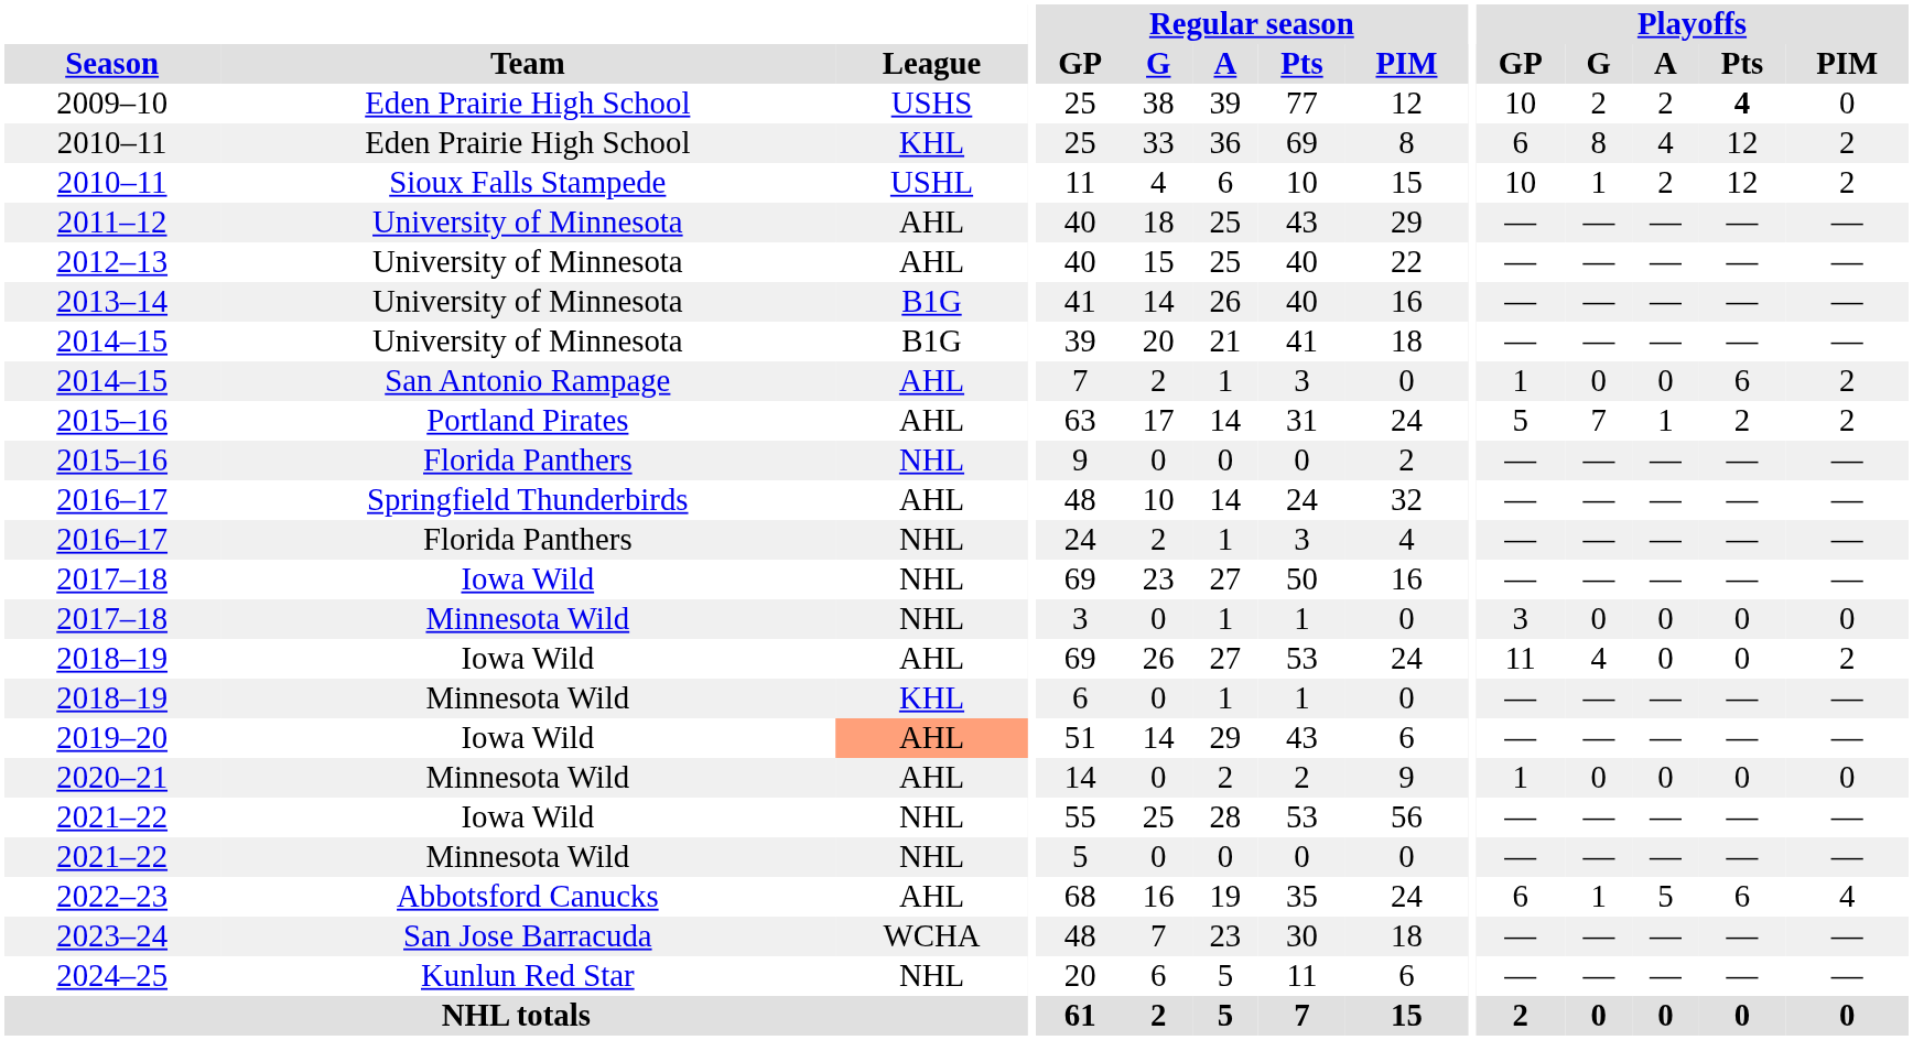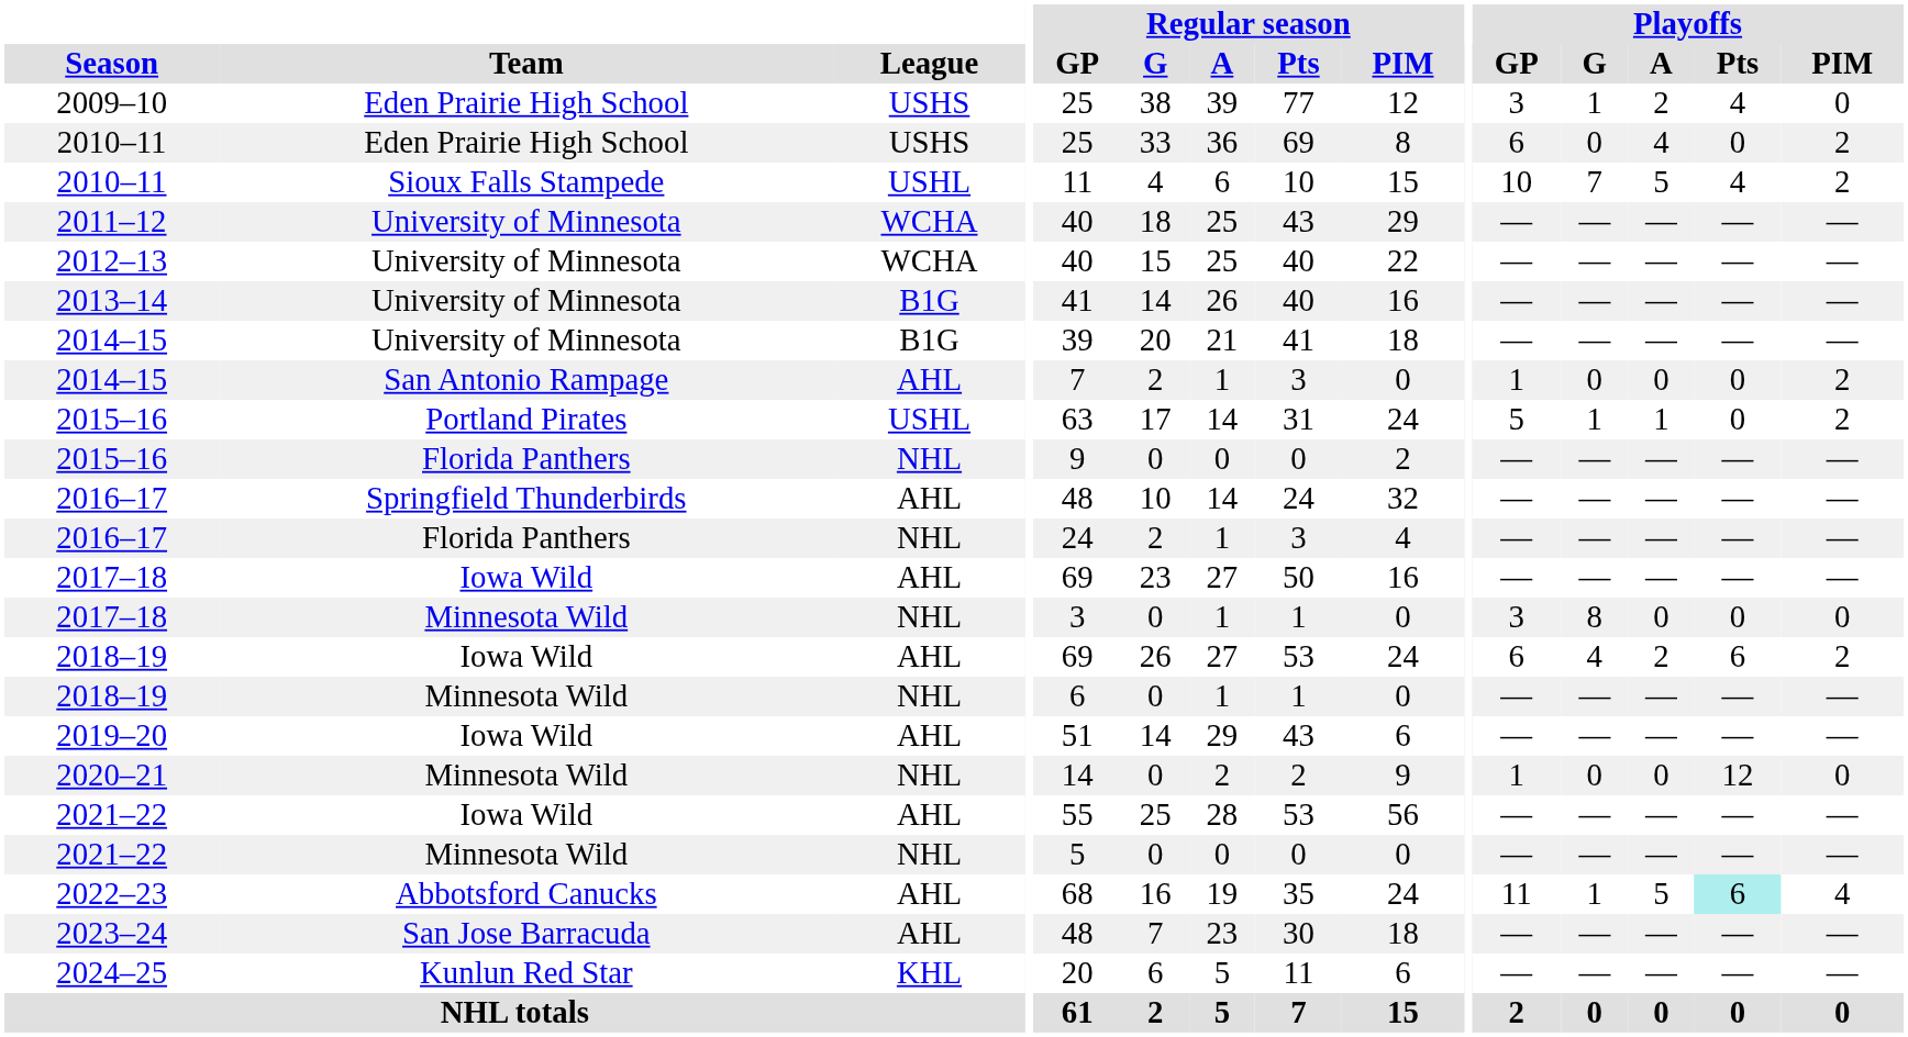2009–10 | Playoffs / GP: 10 -> 3
2009–10 | Playoffs / G: 2 -> 1
2009–10 | Playoffs / Pts: bold -> normal
2010–11 / Eden Prairie High School | League: KHL -> USHS
2010–11 / Eden Prairie High School | Playoffs / G: 8 -> 0
2010–11 / Eden Prairie High School | Playoffs / Pts: 12 -> 0
2010–11 / Sioux Falls Stampede | Playoffs / G: 1 -> 7
2010–11 / Sioux Falls Stampede | Playoffs / A: 2 -> 5
2010–11 / Sioux Falls Stampede | Playoffs / Pts: 12 -> 4
2011–12 | League: AHL -> WCHA
2012–13 | League: AHL -> WCHA
2014–15 / San Antonio Rampage | Playoffs / Pts: 6 -> 0
2015–16 / Portland Pirates | League: AHL -> USHL
2015–16 / Portland Pirates | Playoffs / G: 7 -> 1
2015–16 / Portland Pirates | Playoffs / Pts: 2 -> 0
2017–18 / Iowa Wild | League: NHL -> AHL
2017–18 / Minnesota Wild | Playoffs / G: 0 -> 8
2018–19 / Iowa Wild | Playoffs / GP: 11 -> 6
2018–19 / Iowa Wild | Playoffs / A: 0 -> 2
2018–19 / Iowa Wild | Playoffs / Pts: 0 -> 6
2018–19 / Minnesota Wild | League: KHL -> NHL
2019–20 | League: lightsalmon background -> no background
2020–21 | League: AHL -> NHL
2020–21 | Playoffs / Pts: 0 -> 12
2021–22 / Iowa Wild | League: NHL -> AHL
2022–23 | Playoffs / GP: 6 -> 11
2022–23 | Playoffs / Pts: no background -> paleturquoise background
2023–24 | League: WCHA -> AHL
2024–25 | League: NHL -> KHL
